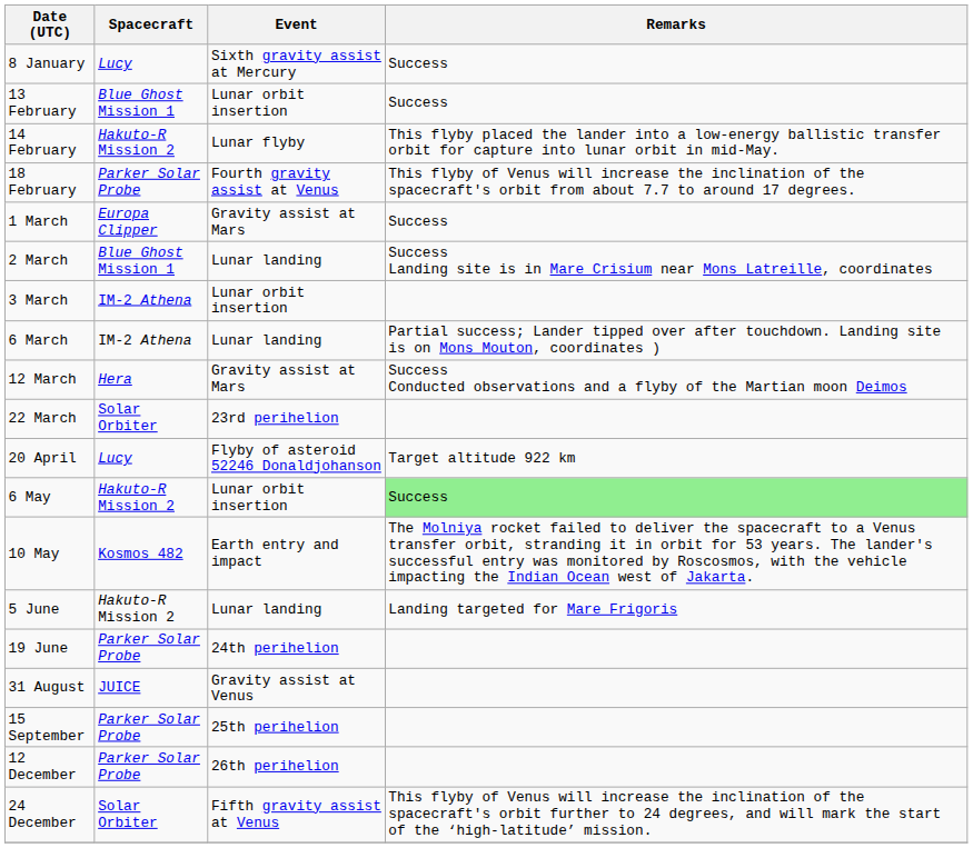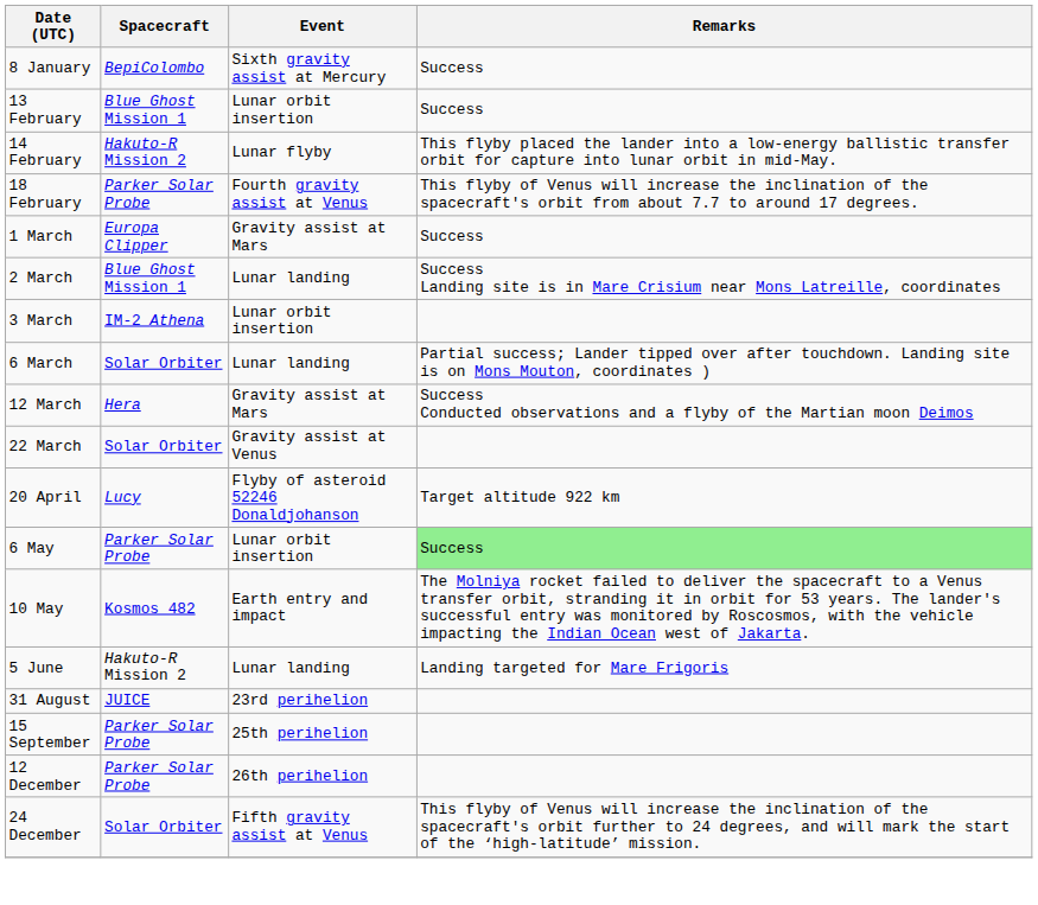8 January | Spacecraft: Lucy -> BepiColombo
6 March | Spacecraft: IM-2 Athena -> Solar Orbiter
22 March | Event: 23rd perihelion -> Gravity assist at Venus
6 May | Spacecraft: Hakuto-R Mission 2 -> Parker Solar Probe
- row: 19 June | Parker Solar Probe | 24th perihelion
31 August | Event: Gravity assist at Venus -> 23rd perihelion
